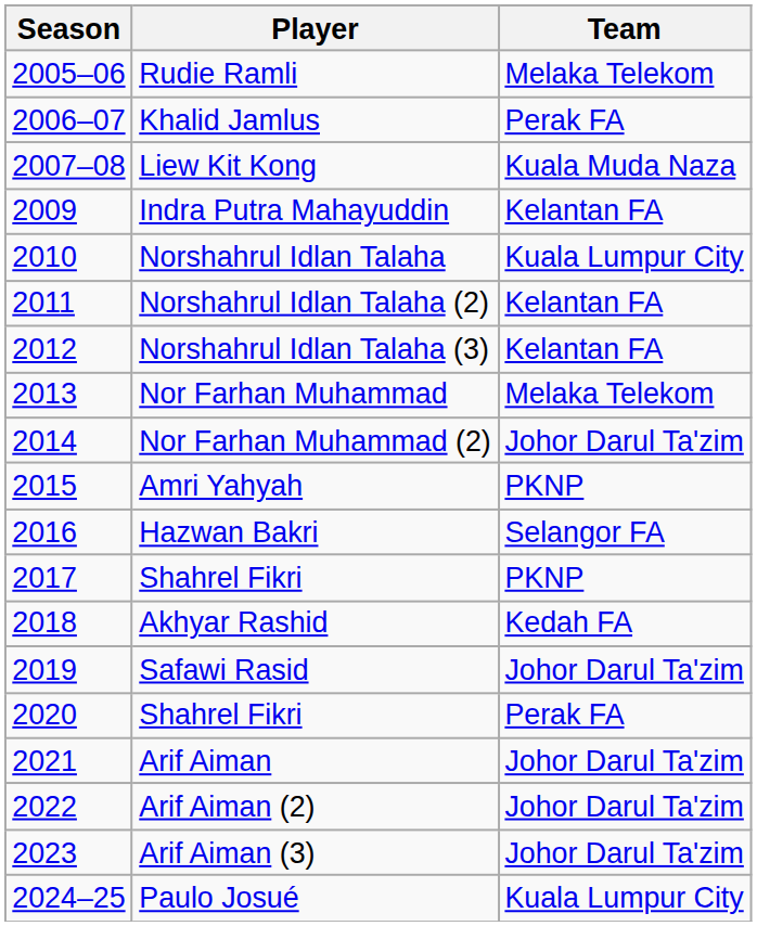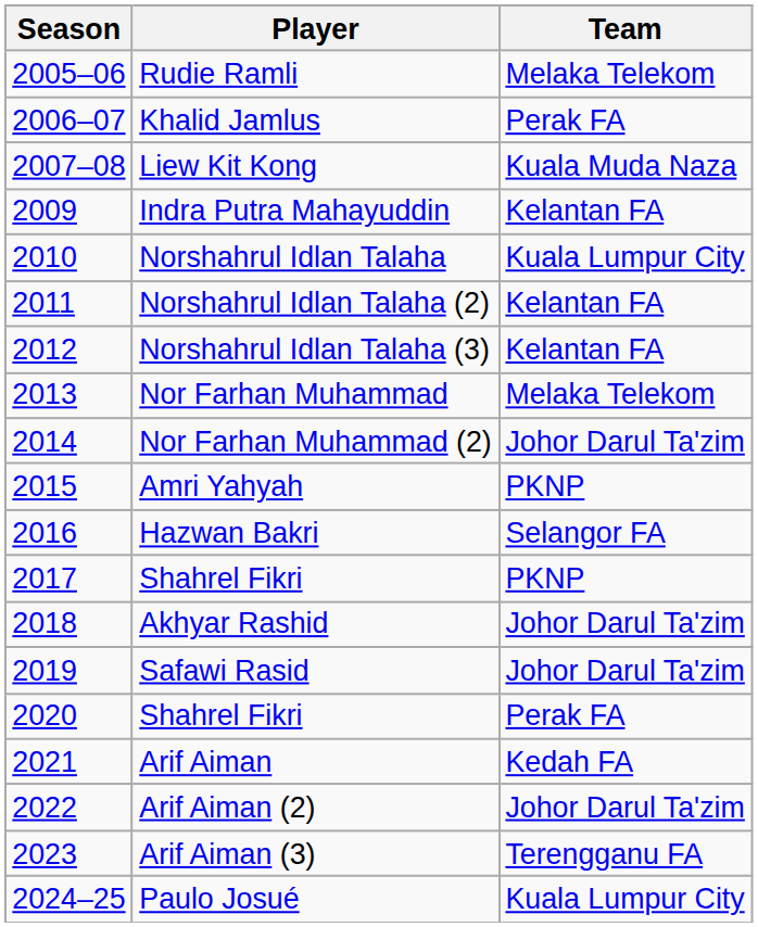Akhyar Rashid | Team: Kedah FA -> Johor Darul Ta'zim
Arif Aiman | Team: Johor Darul Ta'zim -> Kedah FA
Arif Aiman (3) | Team: Johor Darul Ta'zim -> Terengganu FA
